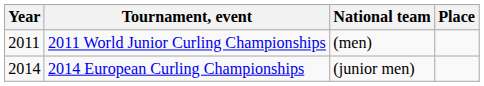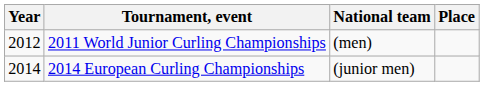2011 World Junior Curling Championships | Year: 2011 -> 2012
